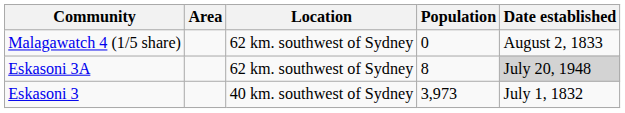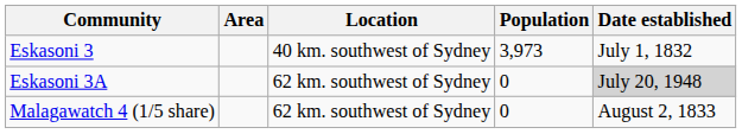rows swapped: Eskasoni 3 <-> Malagawatch 4 (1/5 share)
Eskasoni 3A | Population: 8 -> 0
